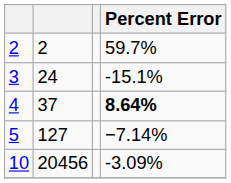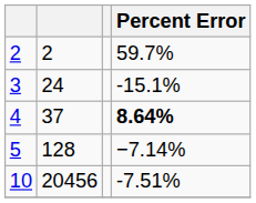5 | column 2: 127 -> 128
10 | Percent Error: -3.09% -> -7.51%
